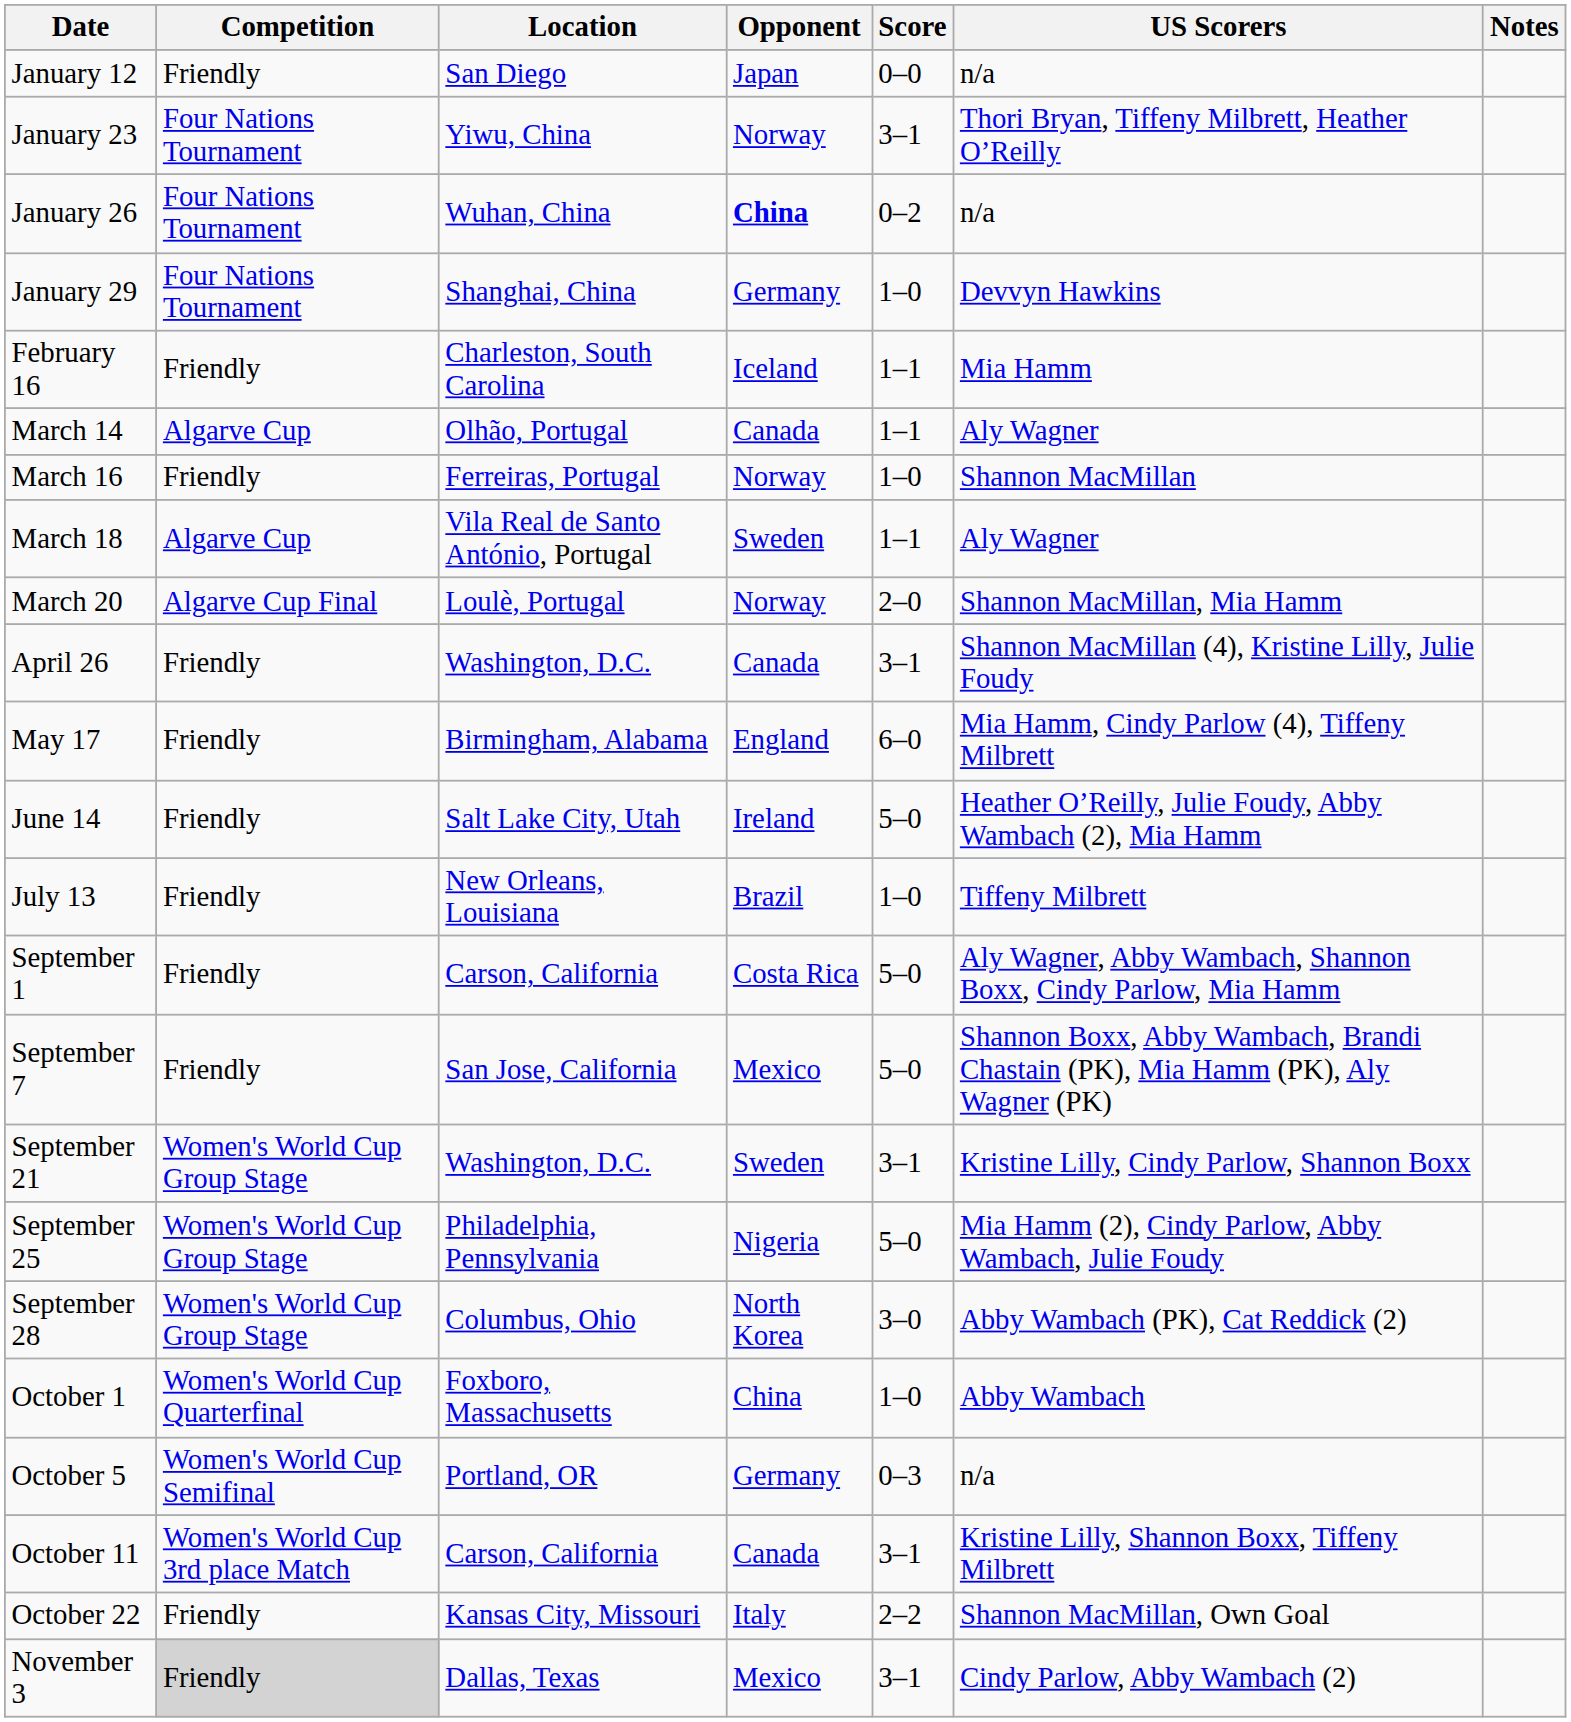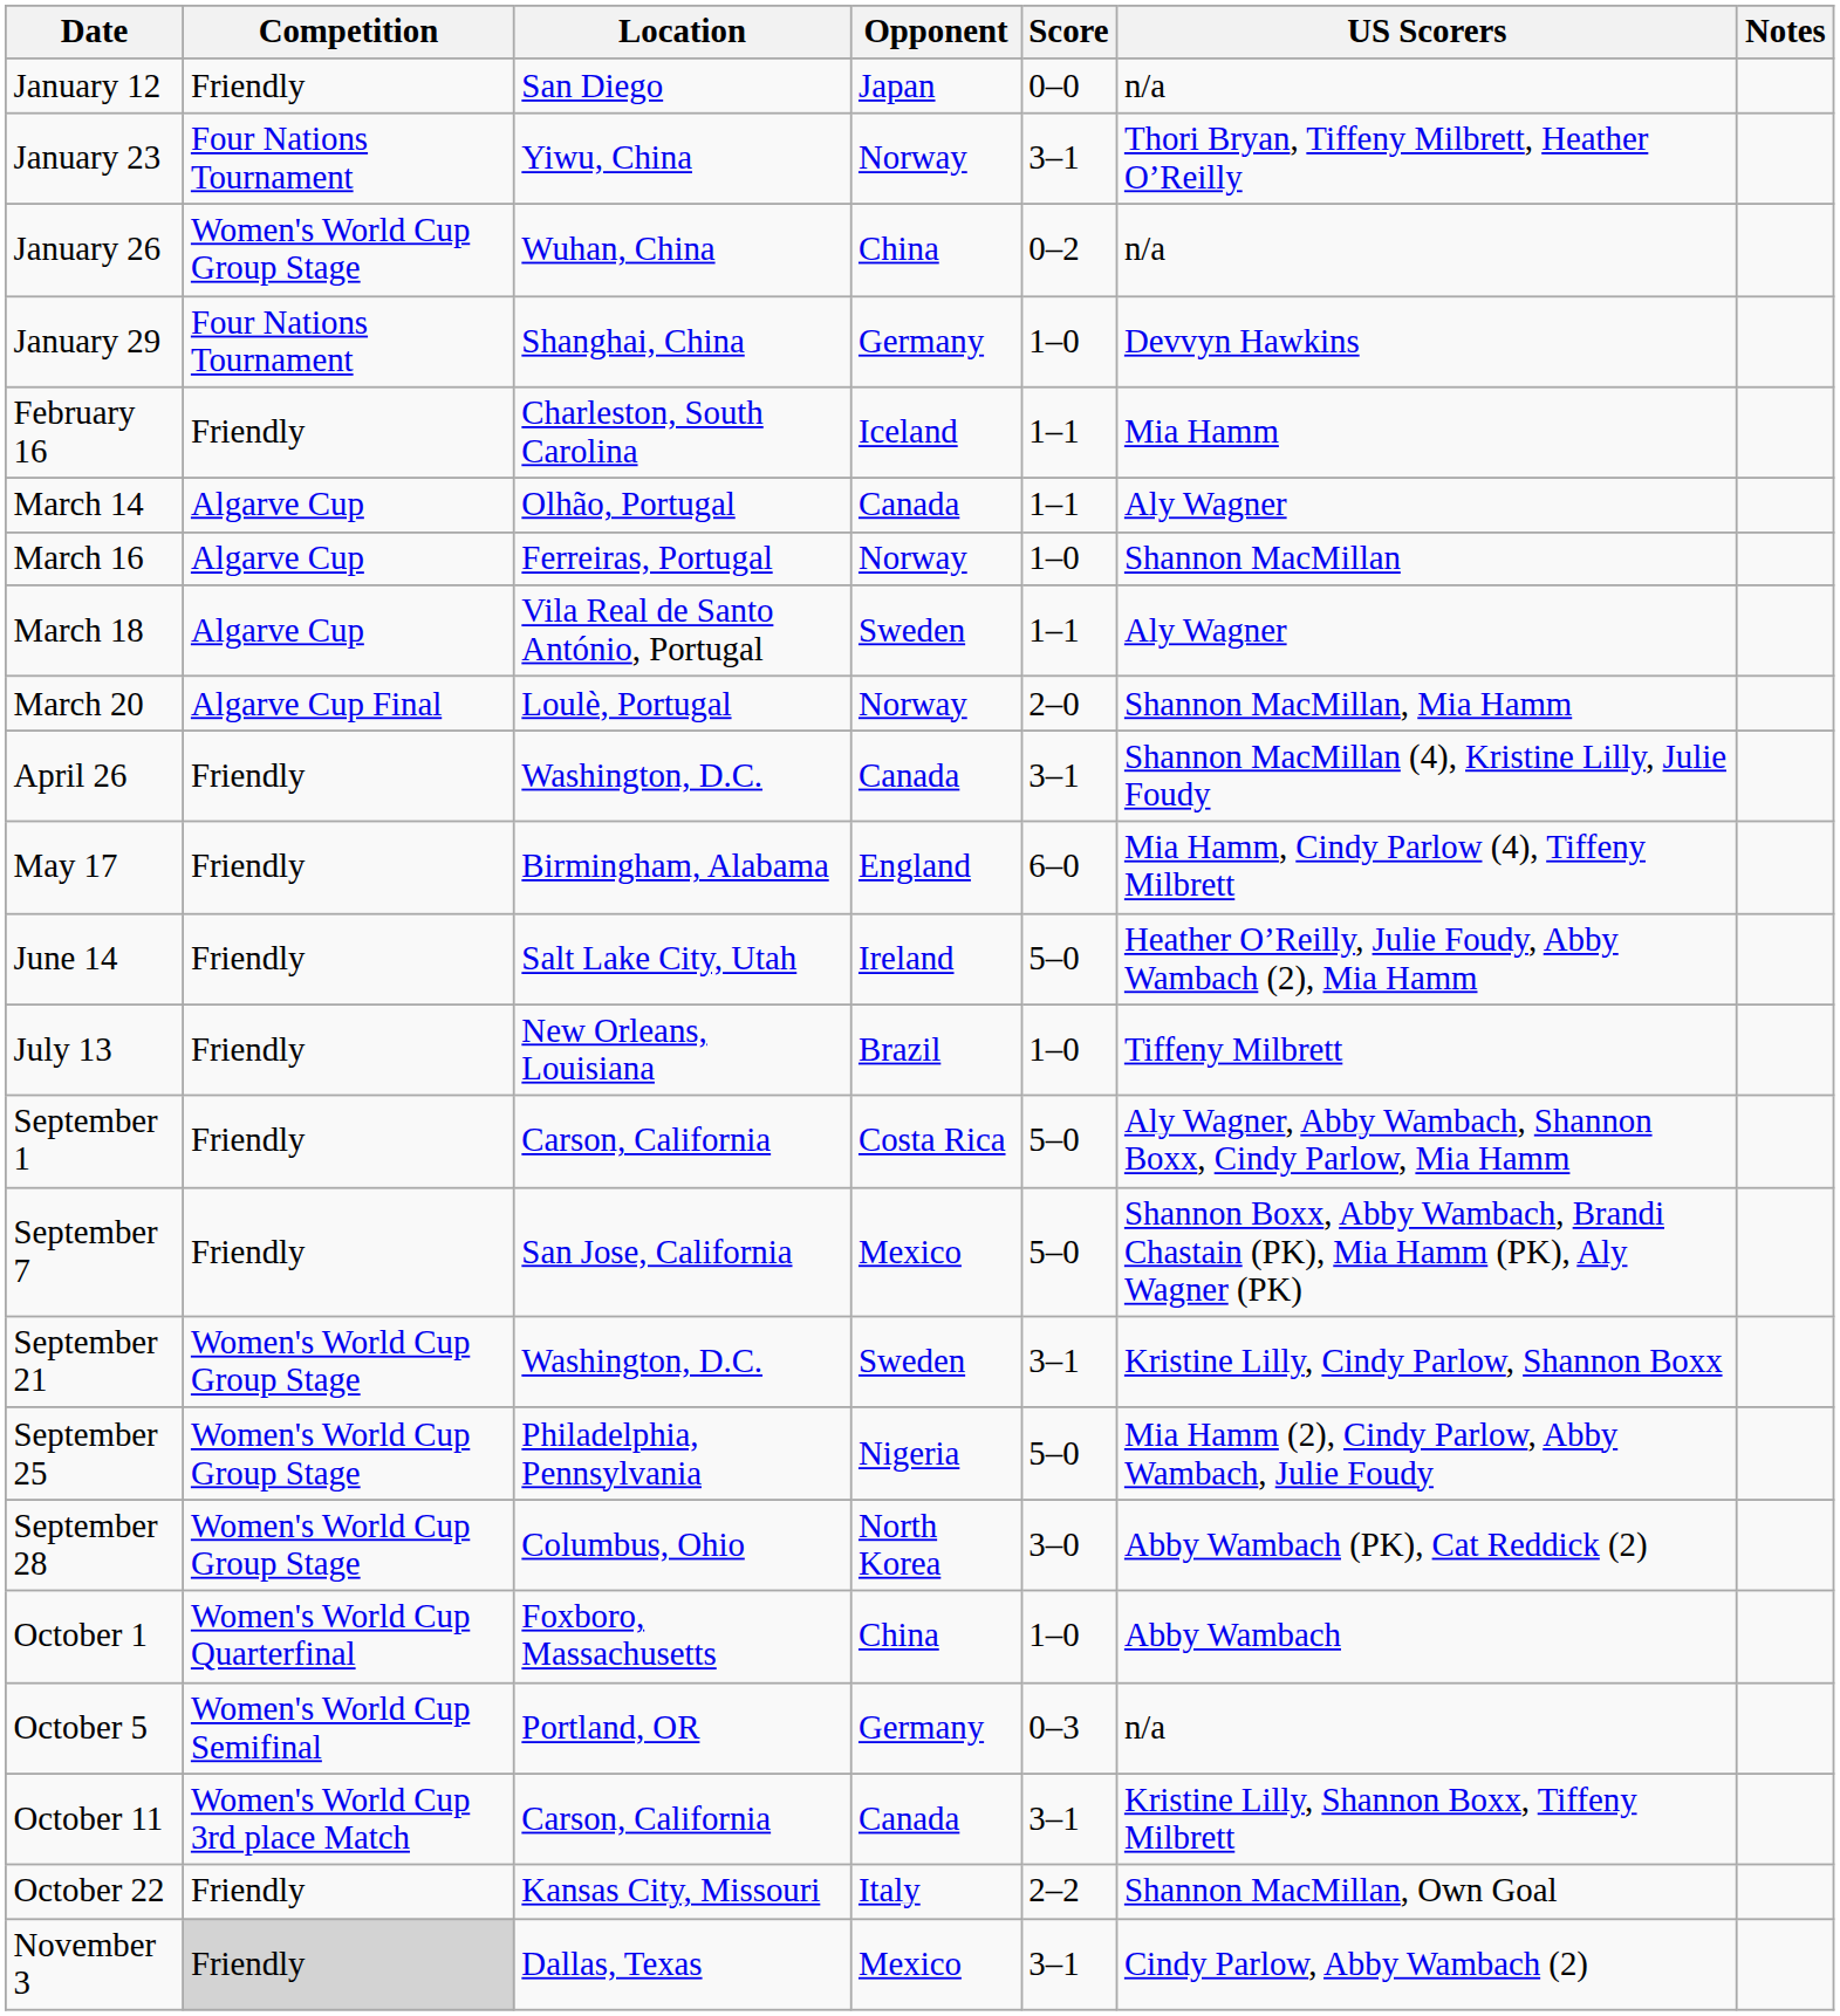January 26 | Competition: Four Nations Tournament -> Women's World Cup Group Stage
January 26 | Opponent: bold -> normal
March 16 | Competition: Friendly -> Algarve Cup
